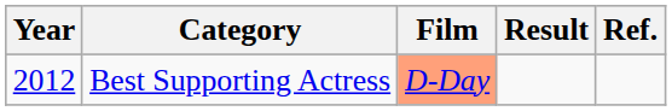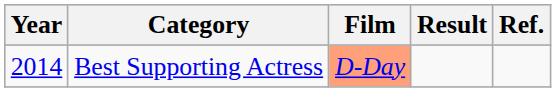Best Supporting Actress | Year: 2012 -> 2014
